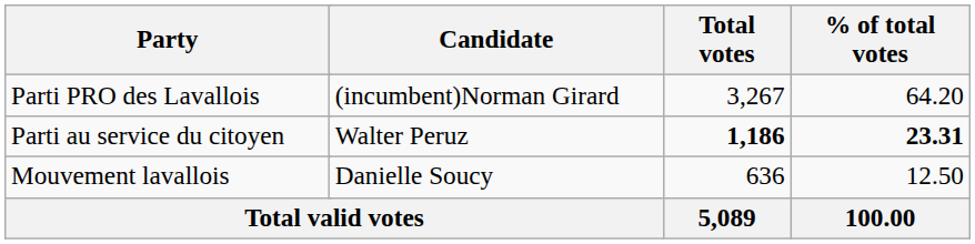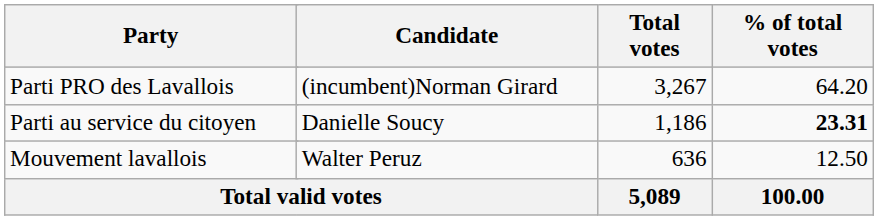Parti au service du citoyen | Candidate: Walter Peruz -> Danielle Soucy
Parti au service du citoyen | Total votes: bold -> normal
Mouvement lavallois | Candidate: Danielle Soucy -> Walter Peruz
